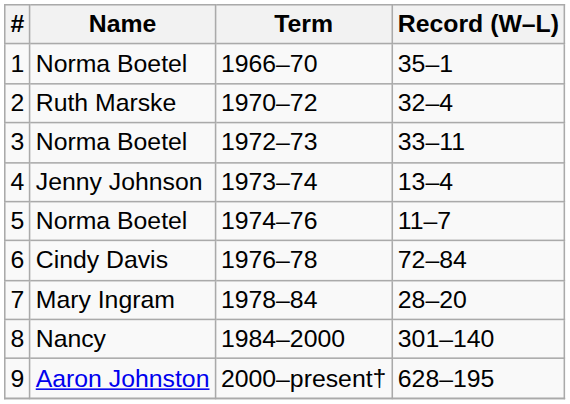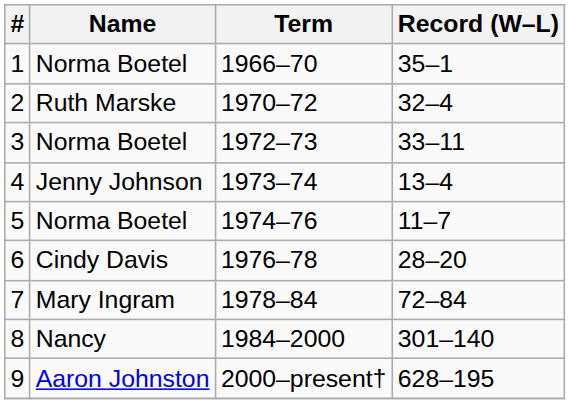6 | Record (W–L): 72–84 -> 28–20
7 | Record (W–L): 28–20 -> 72–84
